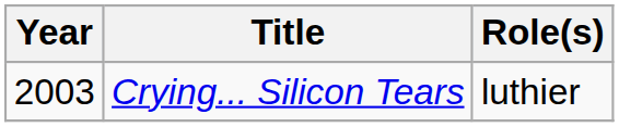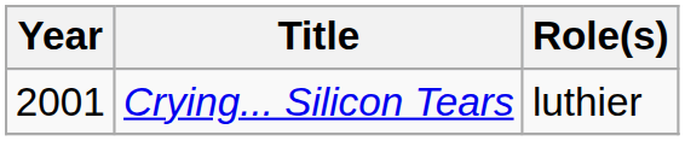Crying... Silicon Tears | Year: 2003 -> 2001
